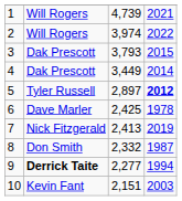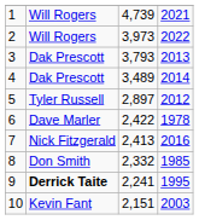2 | column 3: 3,974 -> 3,973
3 | column 4: 2015 -> 2013
4 | column 3: 3,449 -> 3,489
5 | column 4: bold -> normal
6 | column 3: 2,425 -> 2,422
7 | column 4: 2019 -> 2016
8 | column 4: 1987 -> 1985
9 | column 3: 2,277 -> 2,241
9 | column 4: 1994 -> 1995
